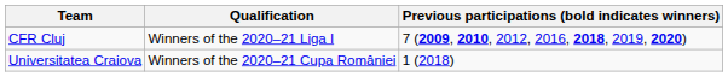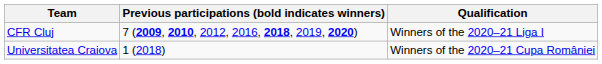columns swapped: Qualification <-> Previous participations (bold indicates winners)
